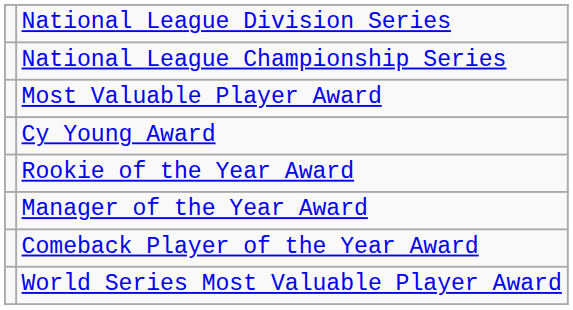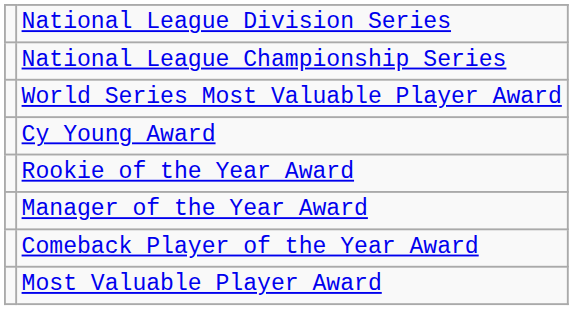rows swapped: Most Valuable Player Award <-> World Series Most Valuable Player Award
